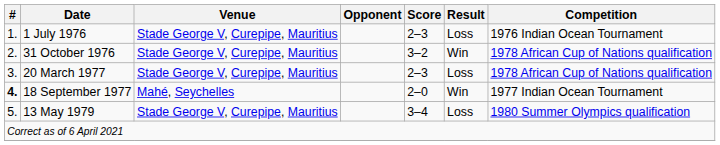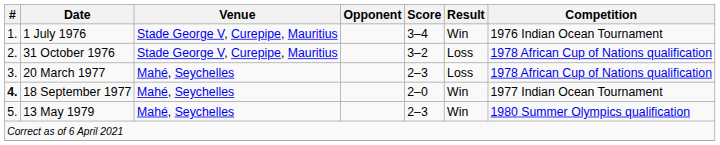1 July 1976 | Score: 2–3 -> 3–4
1 July 1976 | Result: Loss -> Win
31 October 1976 | Result: Win -> Loss
20 March 1977 | Venue: Stade George V, Curepipe, Mauritius -> Mahé, Seychelles
13 May 1979 | Venue: Stade George V, Curepipe, Mauritius -> Mahé, Seychelles
13 May 1979 | Score: 3–4 -> 2–3
13 May 1979 | Result: Loss -> Win
